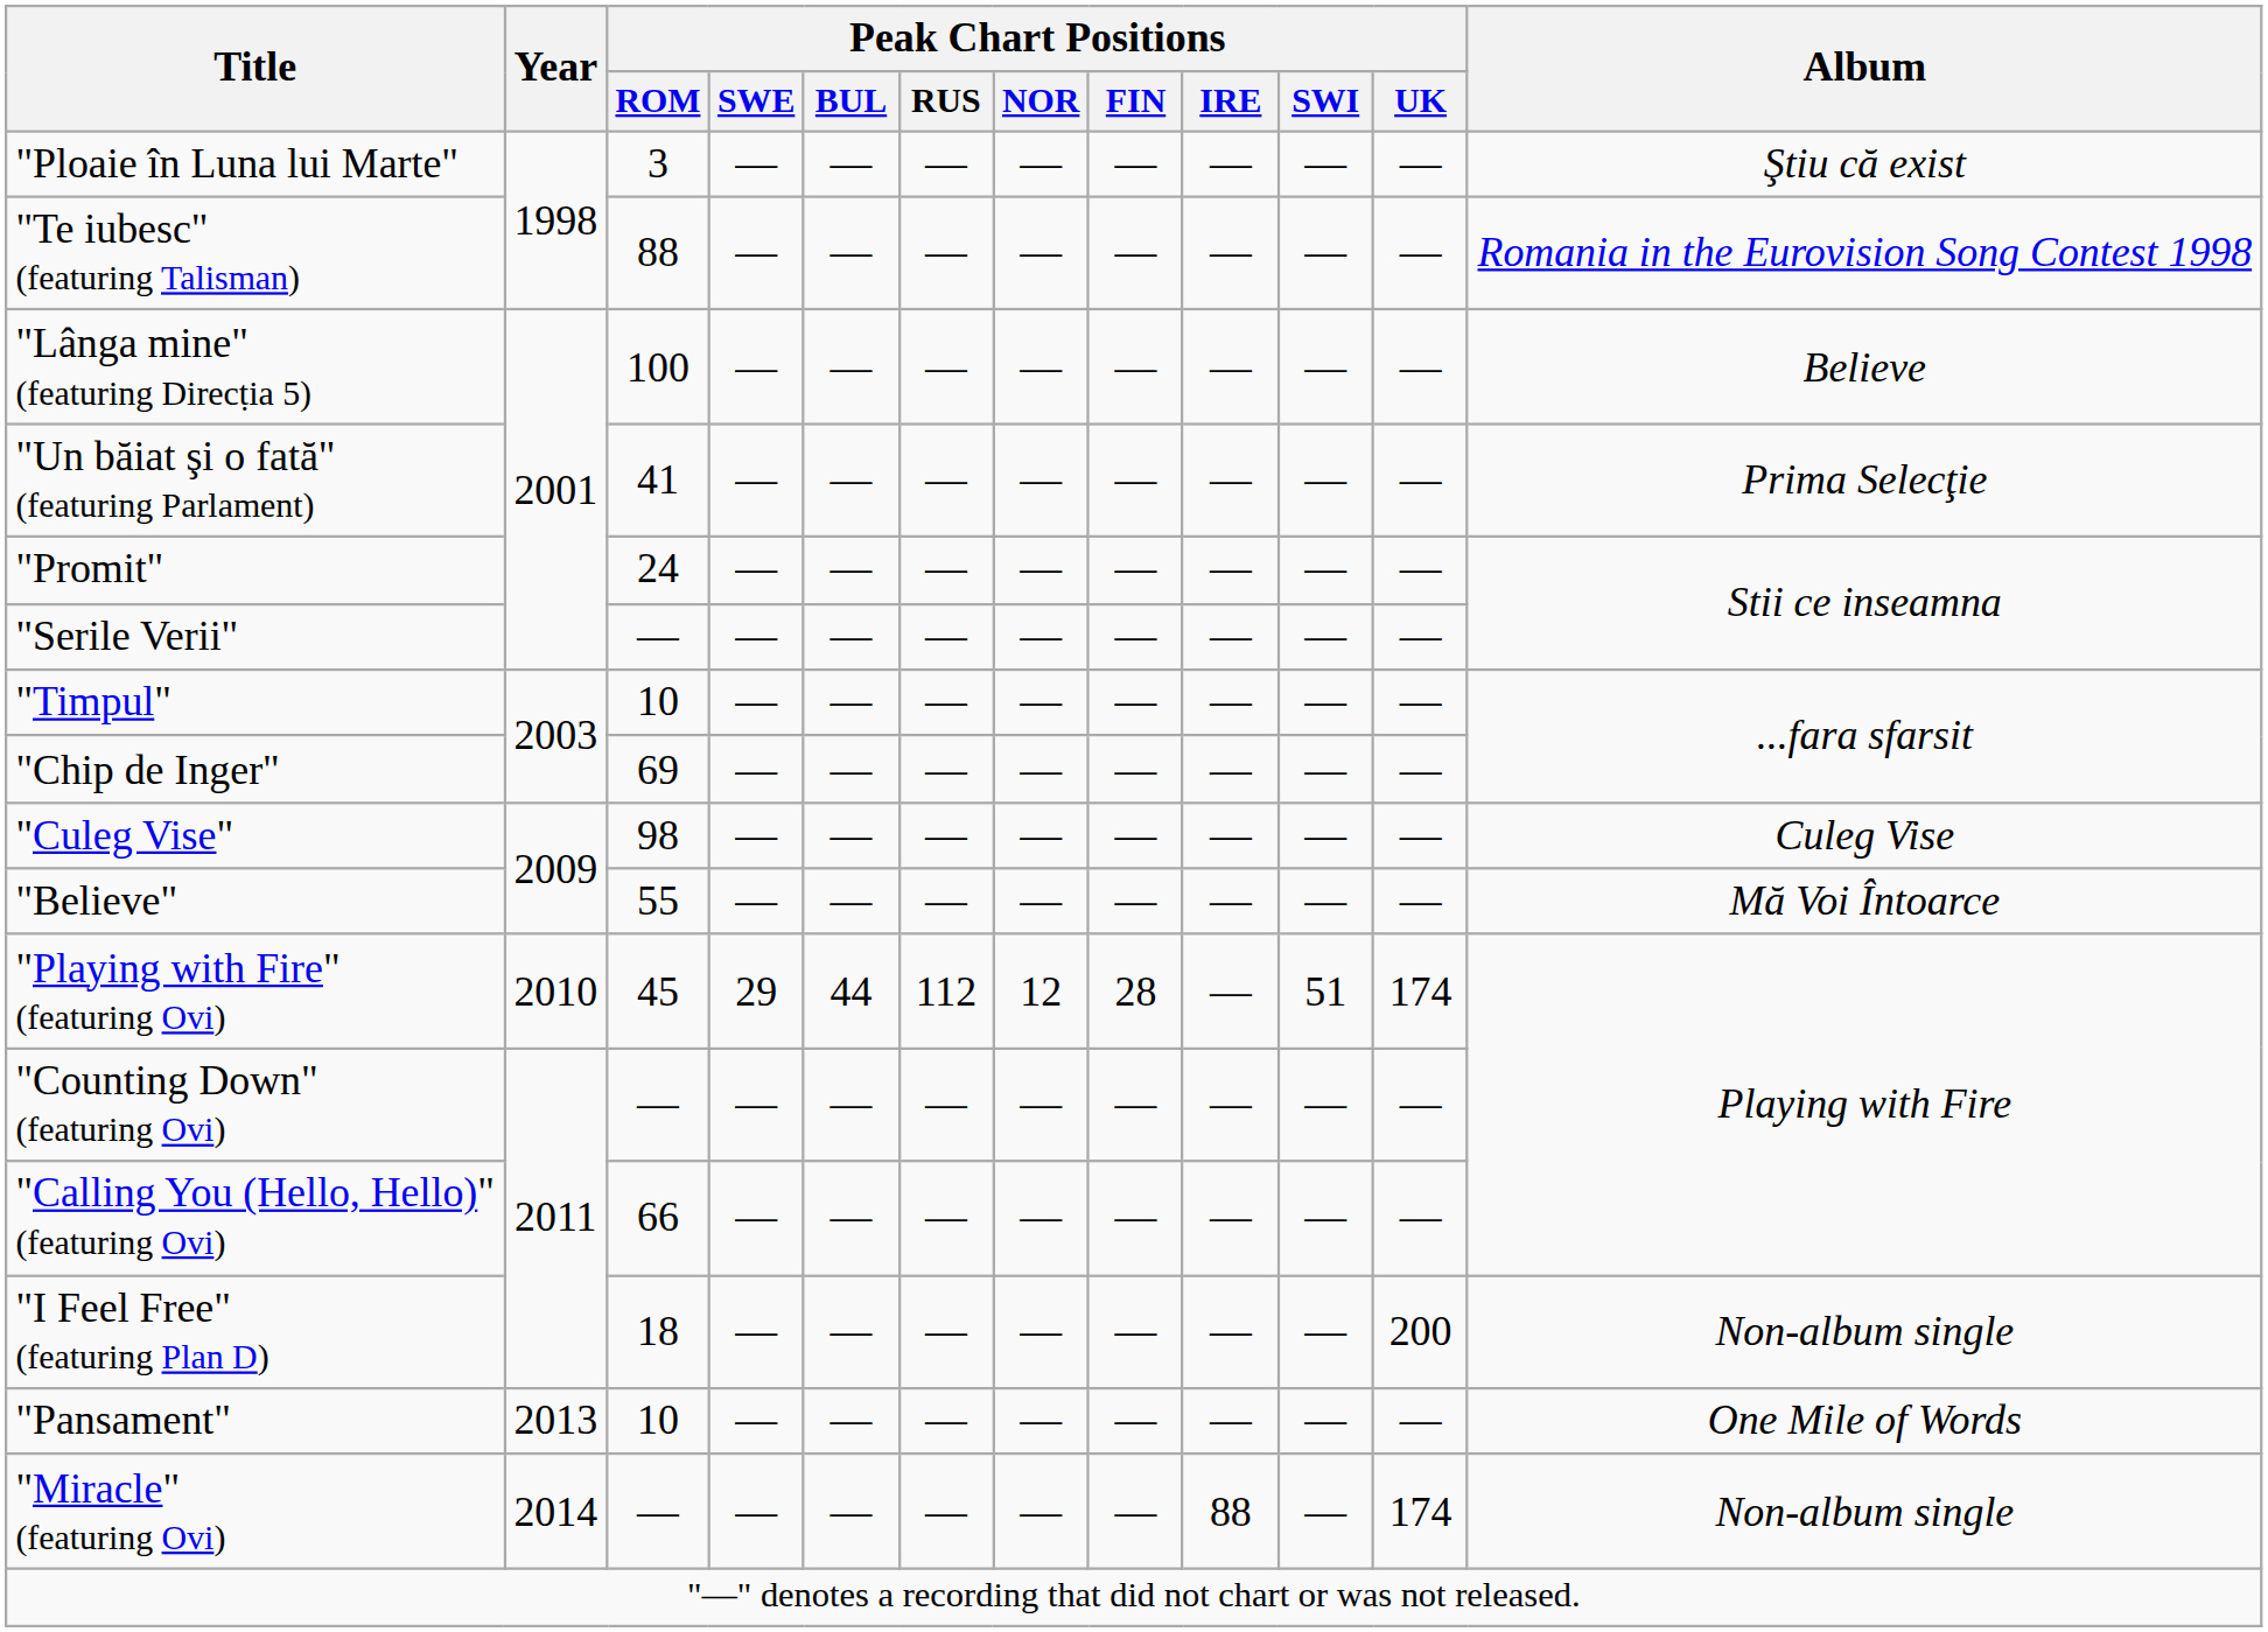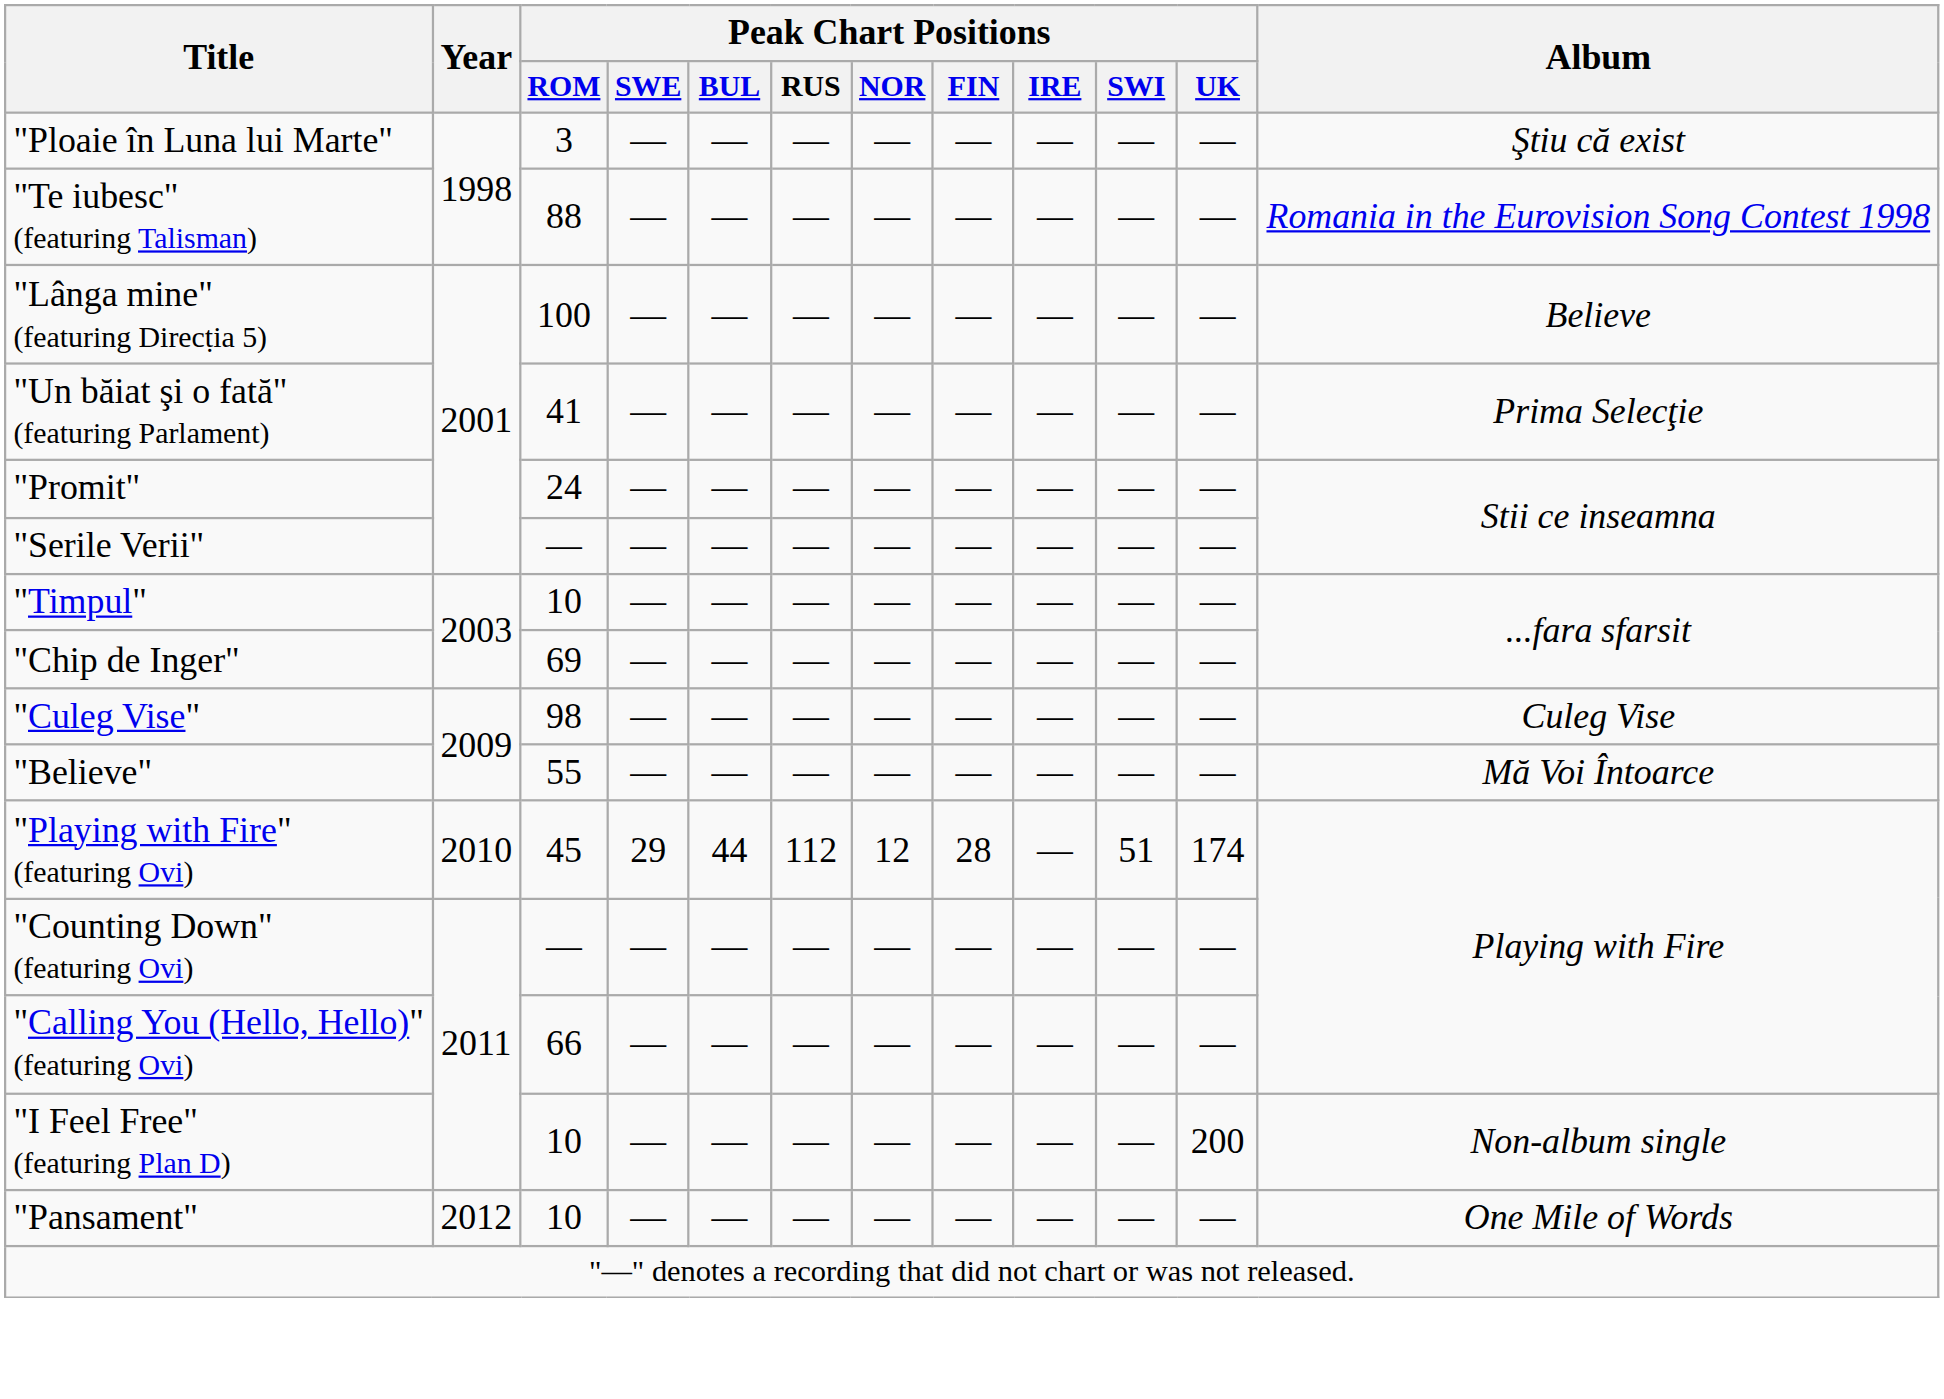"I Feel Free" (featuring Plan D) | Peak Chart Positions / ROM: 18 -> 10
"Pansament" | Year: 2013 -> 2012
- row: "Miracle" (featuring Ovi) | 2014 | — | — | — | — | — | — | 88 | — | 174 | Non-album single
